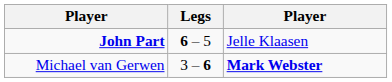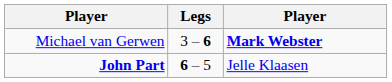rows swapped: Michael van Gerwen <-> John Part
